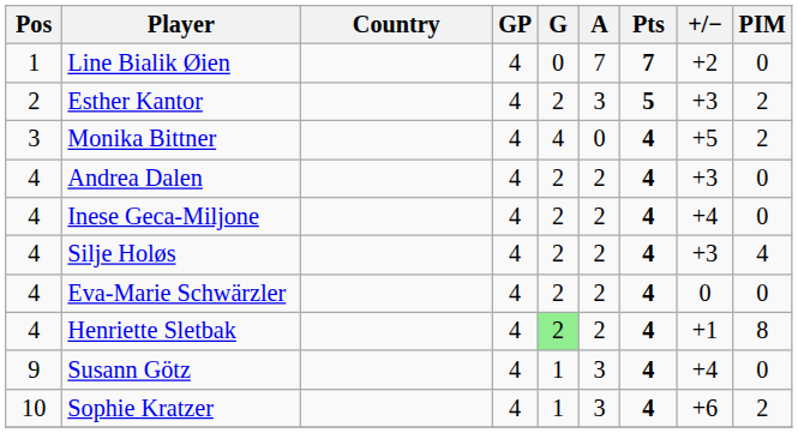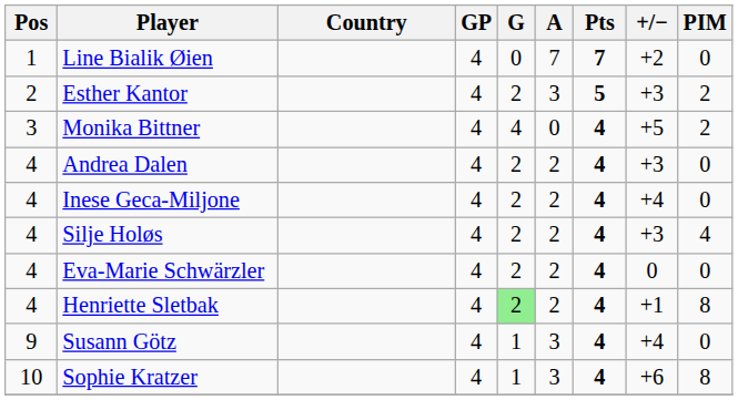Sophie Kratzer | PIM: 2 -> 8
